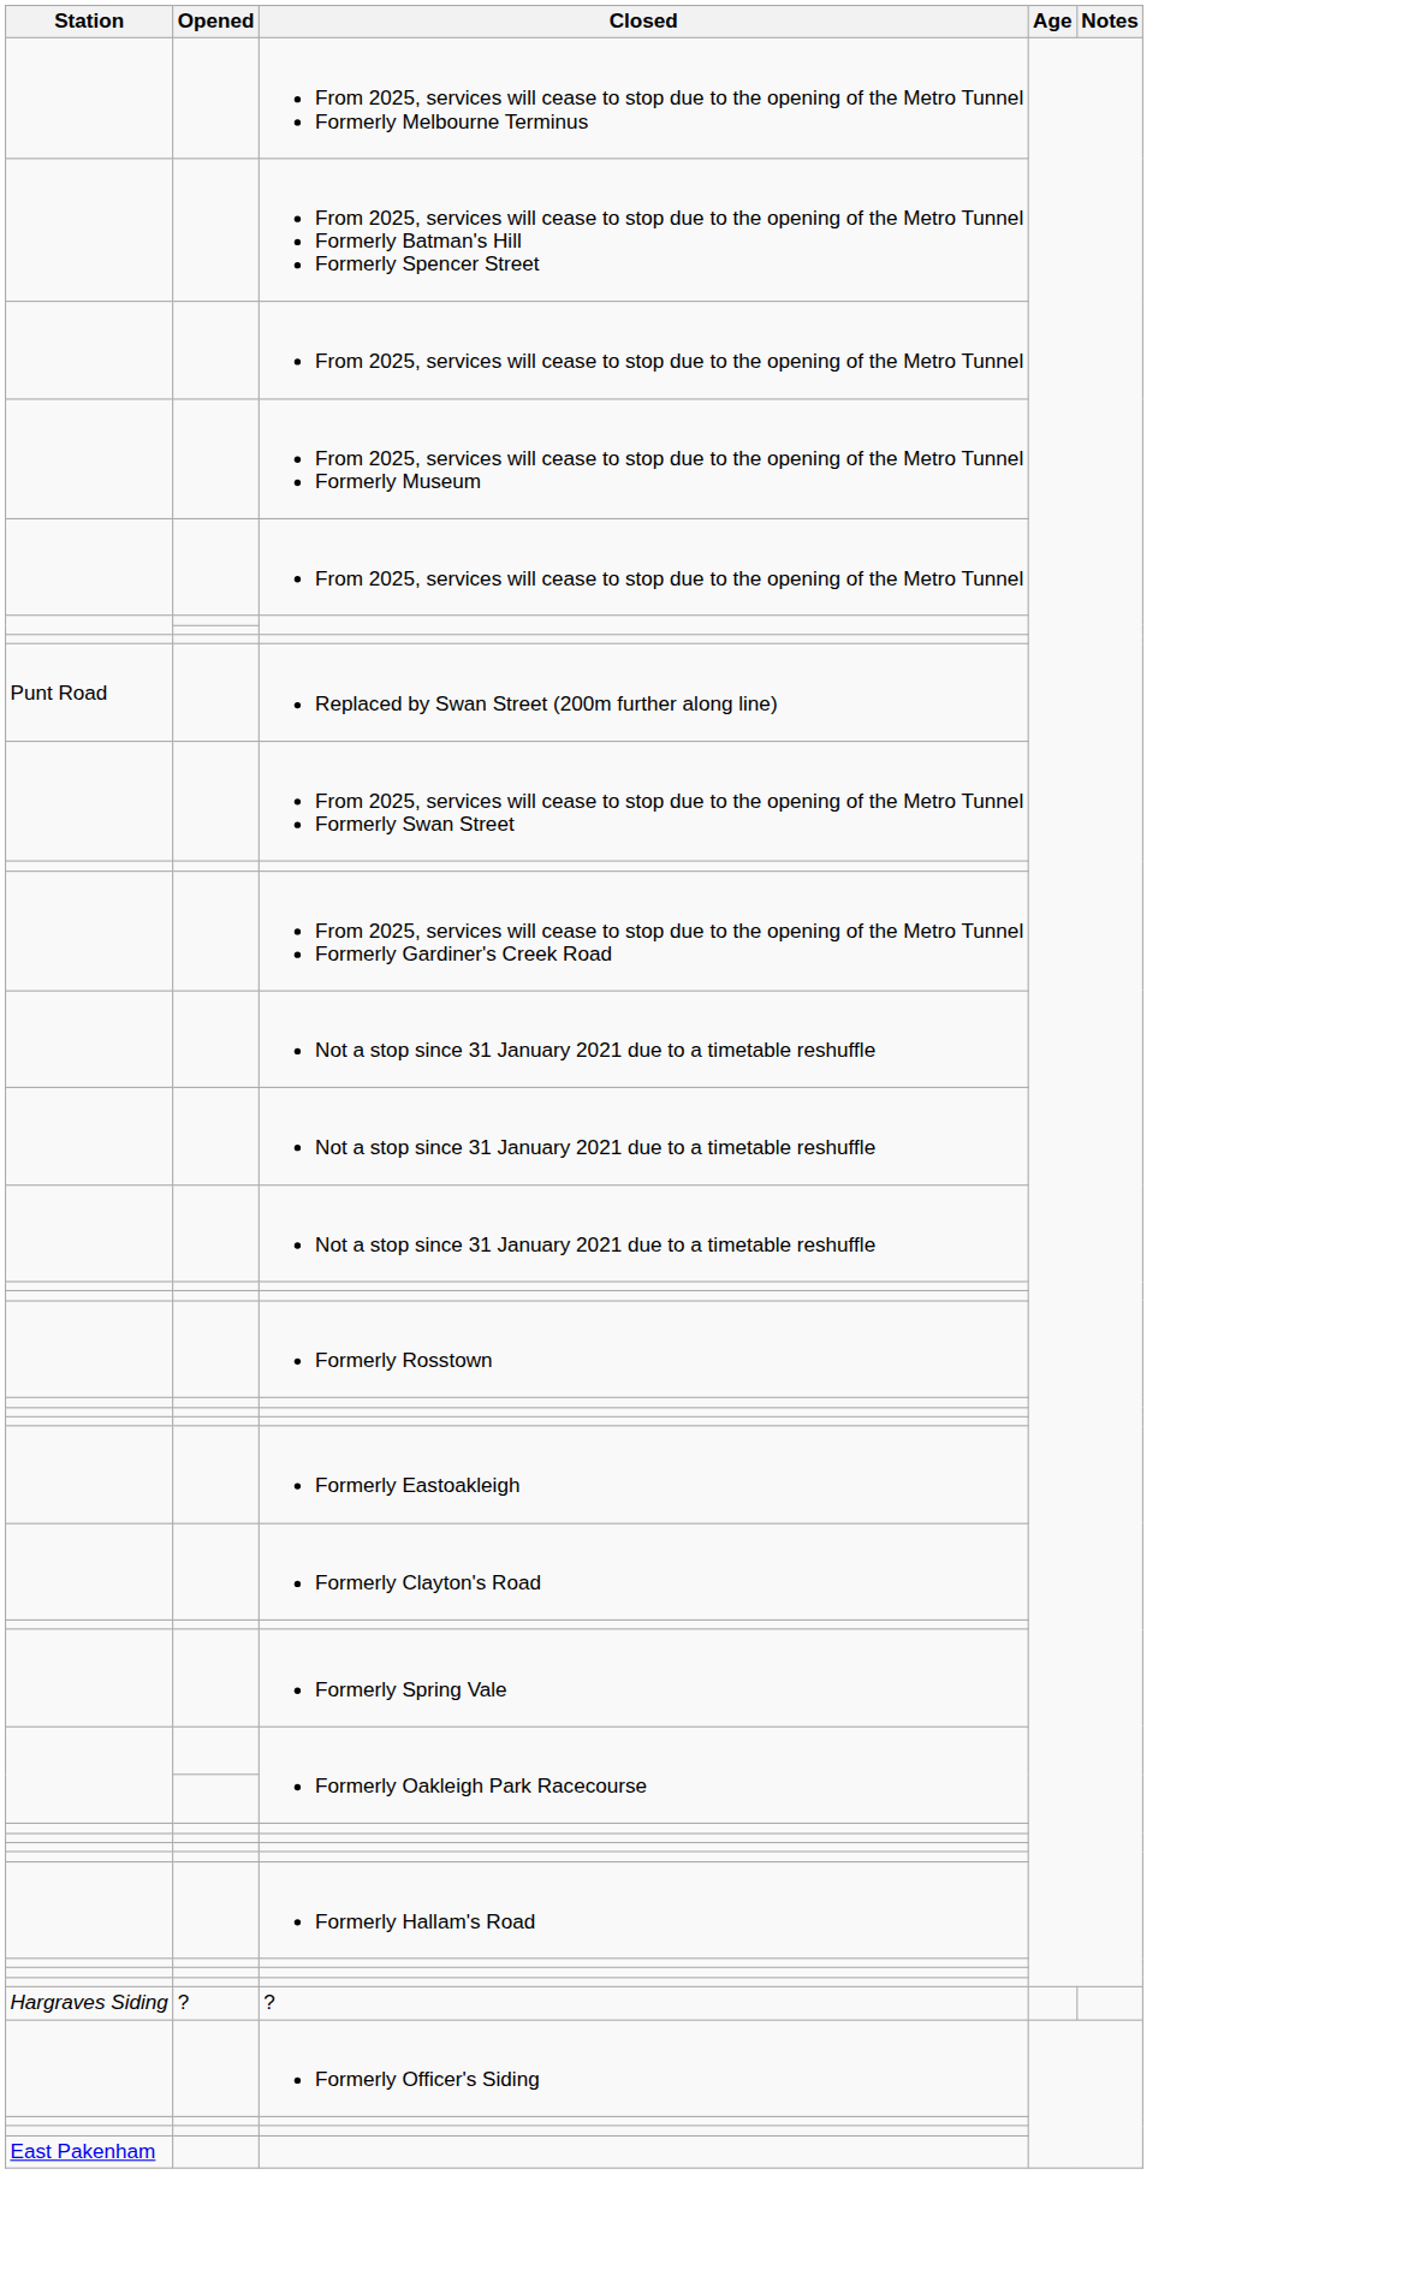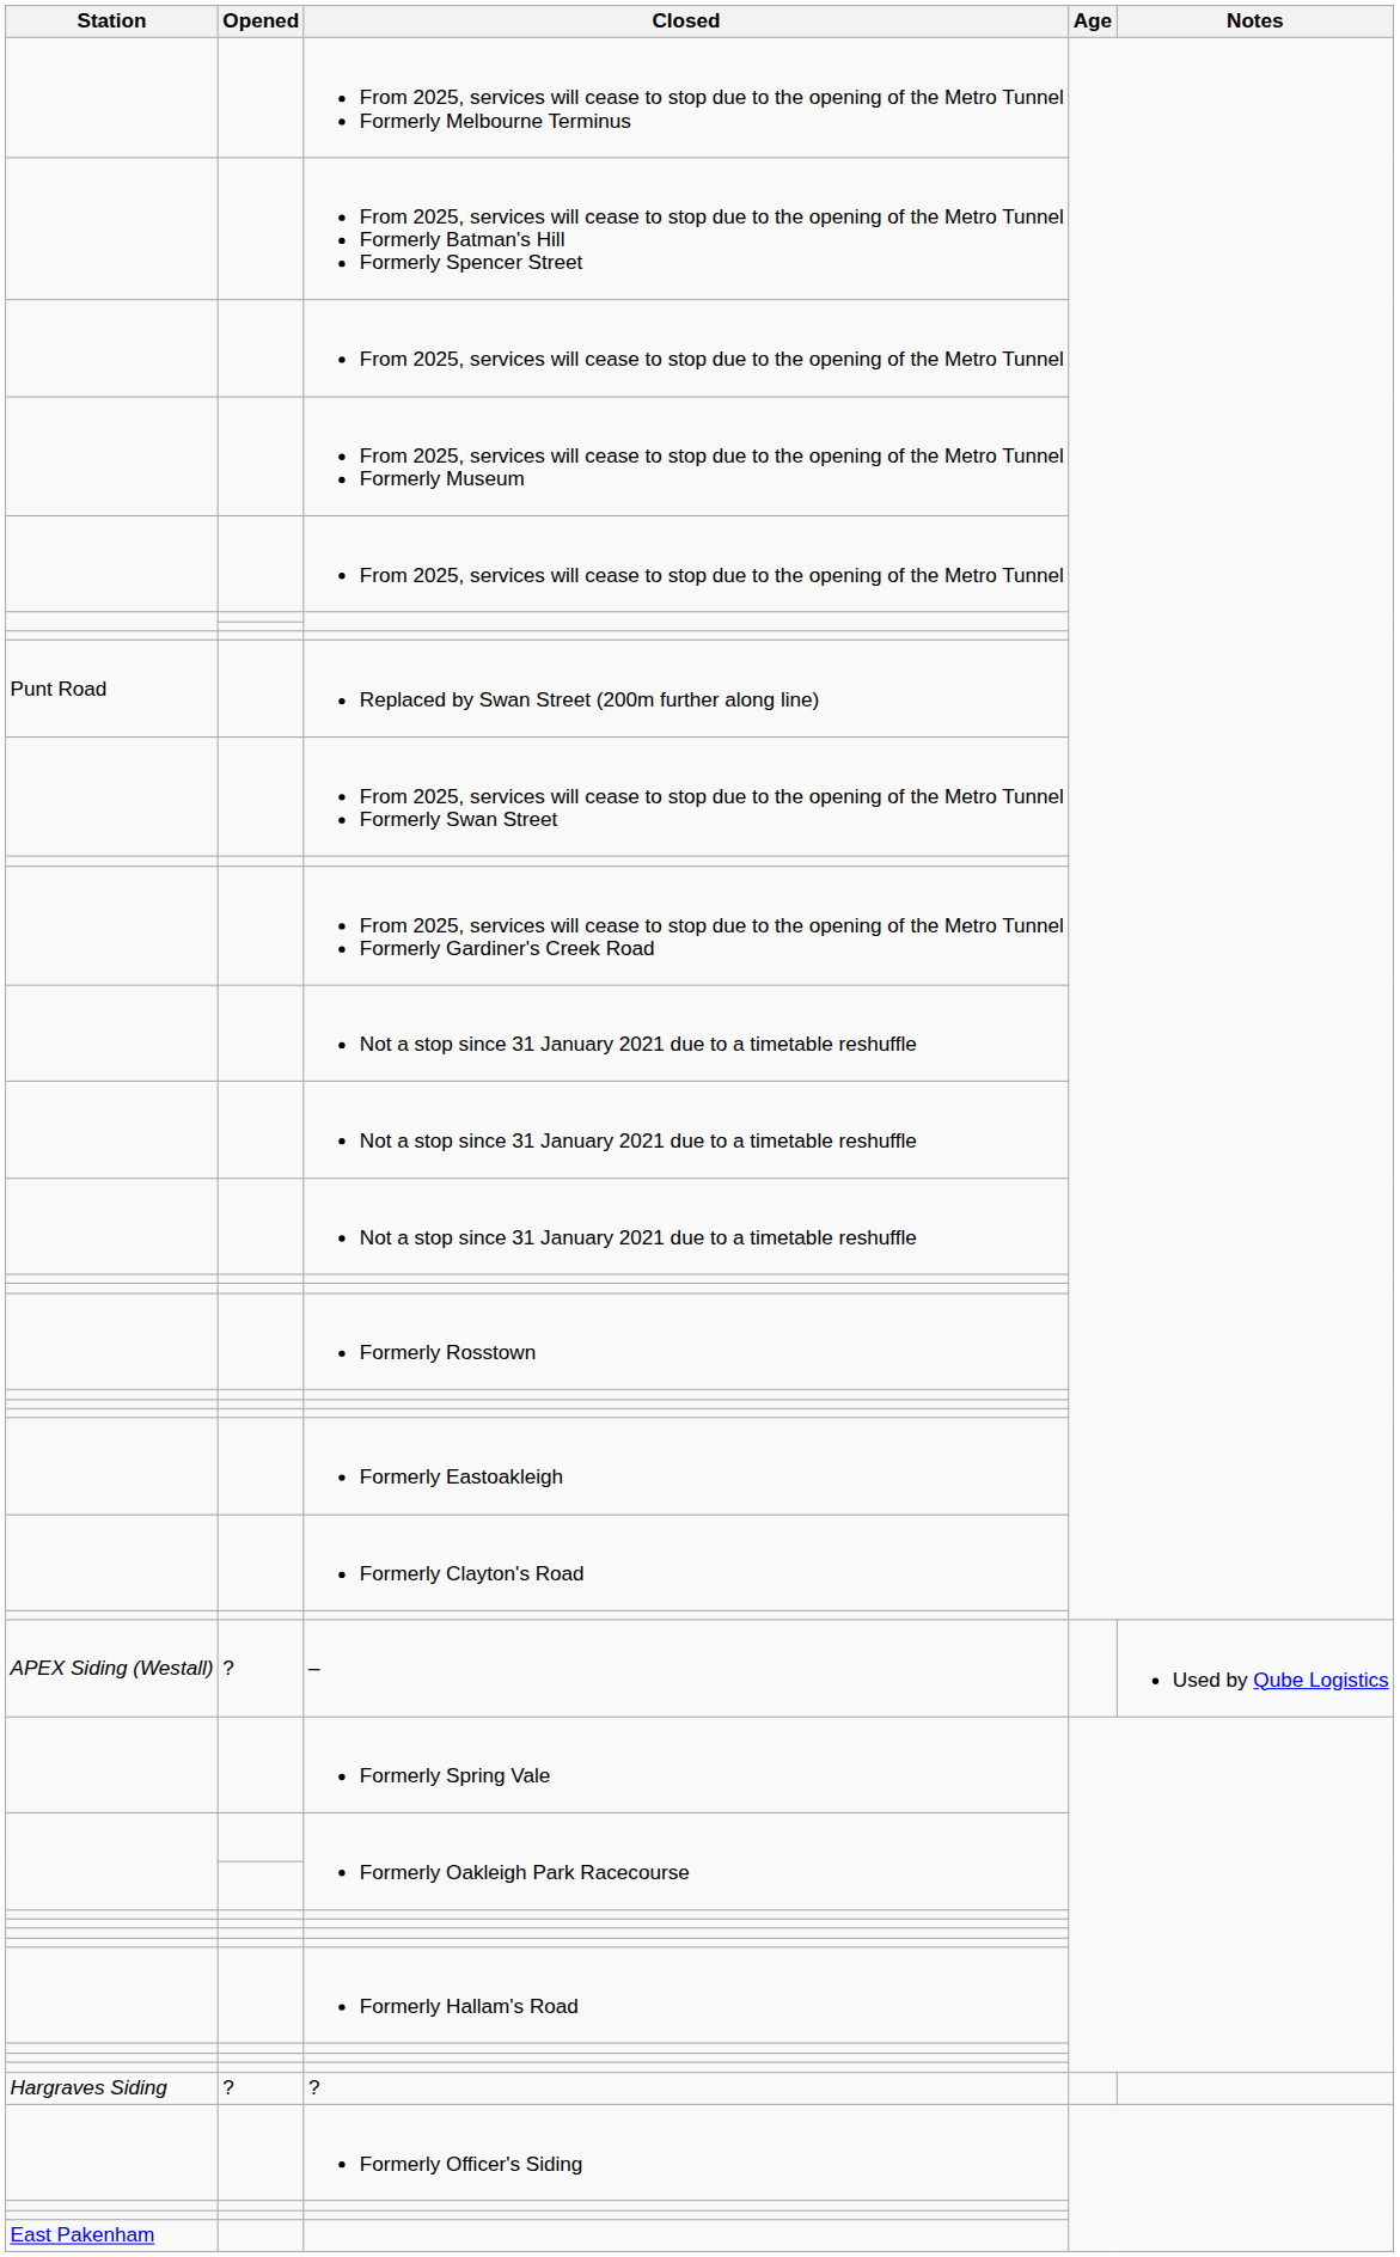+ row: APEX Siding (Westall) | ? | – | Used by Qube Logistics
